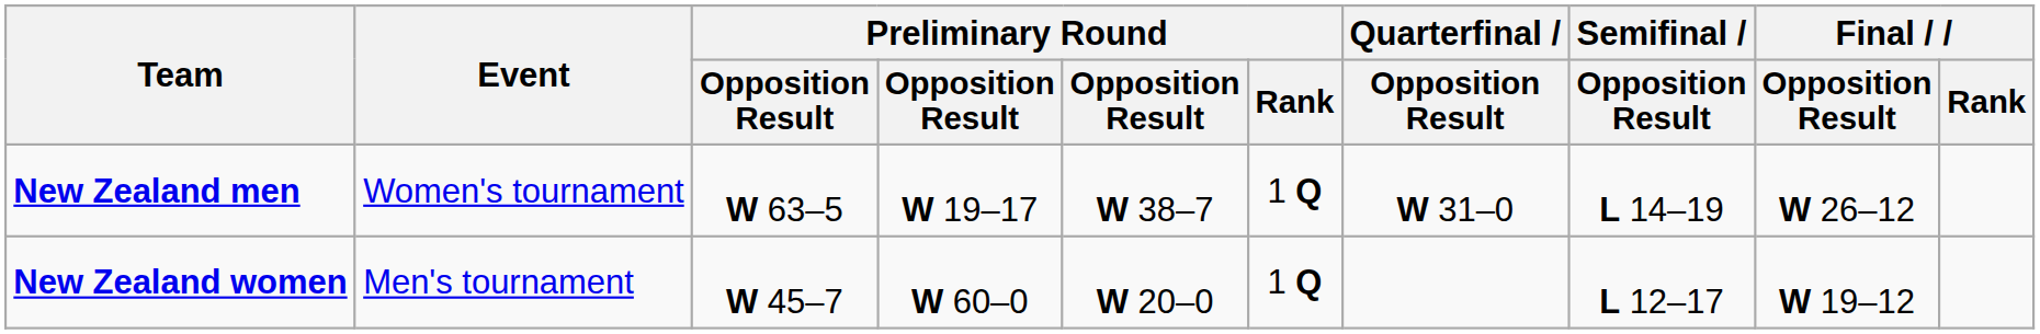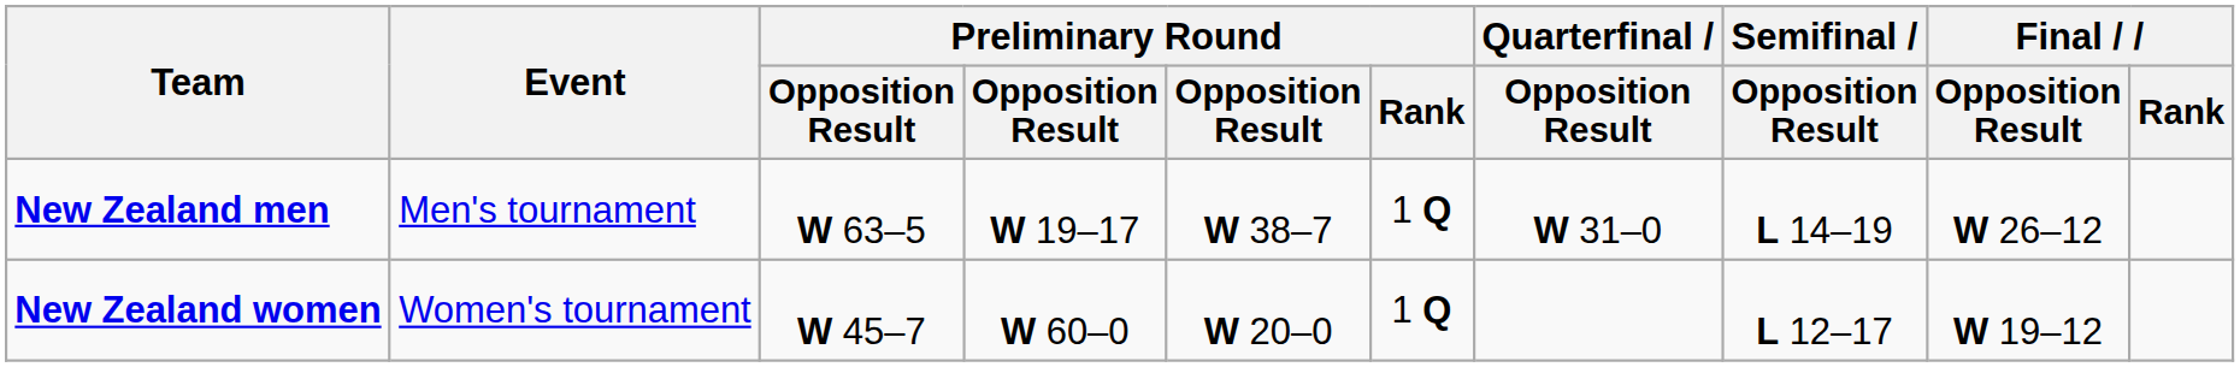New Zealand men | Event: Women's tournament -> Men's tournament
New Zealand women | Event: Men's tournament -> Women's tournament
